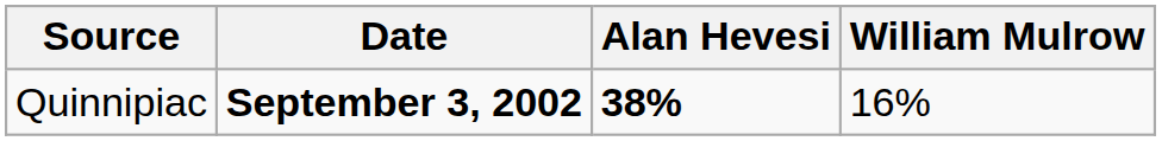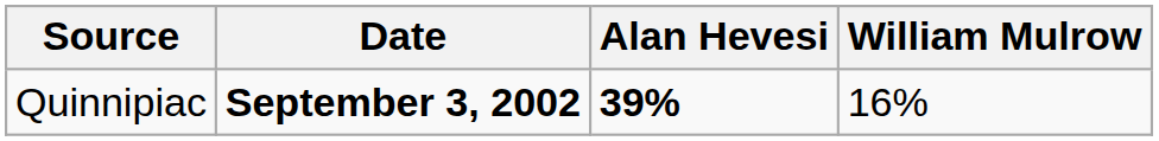Quinnipiac | Alan Hevesi: 38% -> 39%
